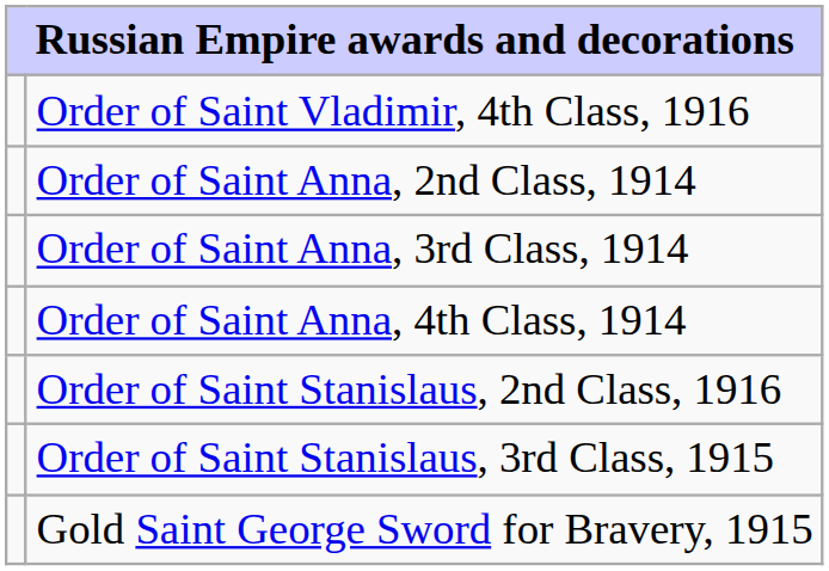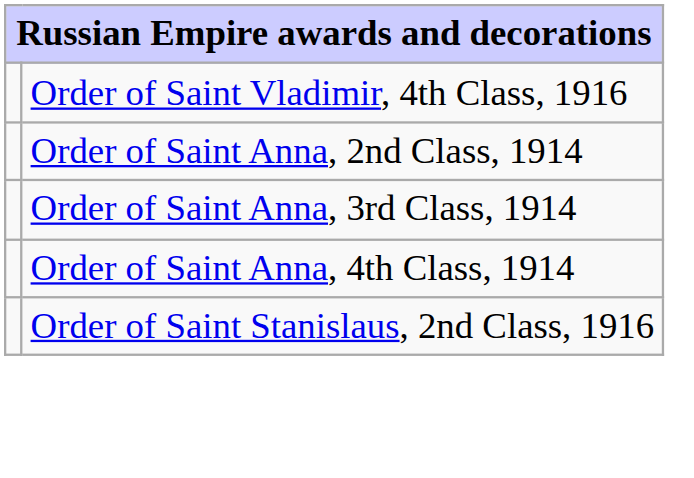- row: Order of Saint Stanislaus, 3rd Class, 1915
- row: Gold Saint George Sword for Bravery, 1915
